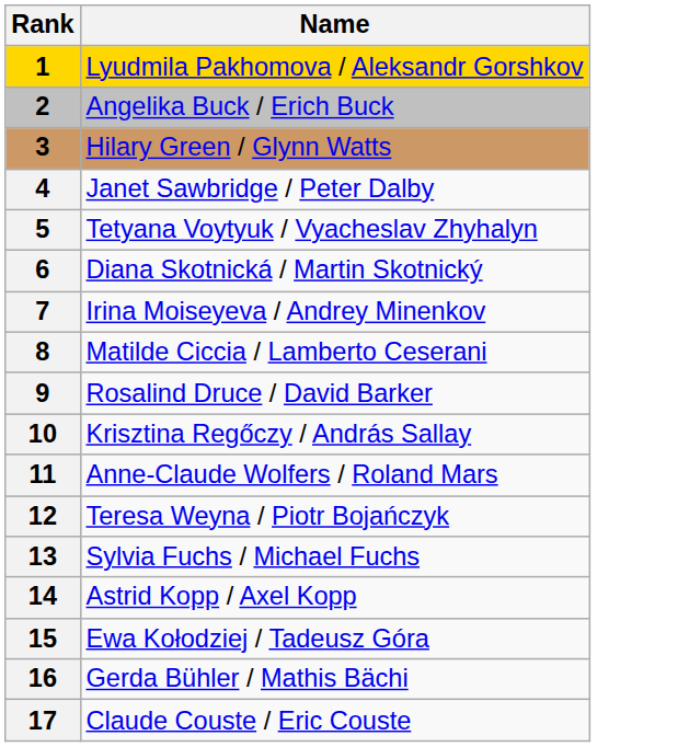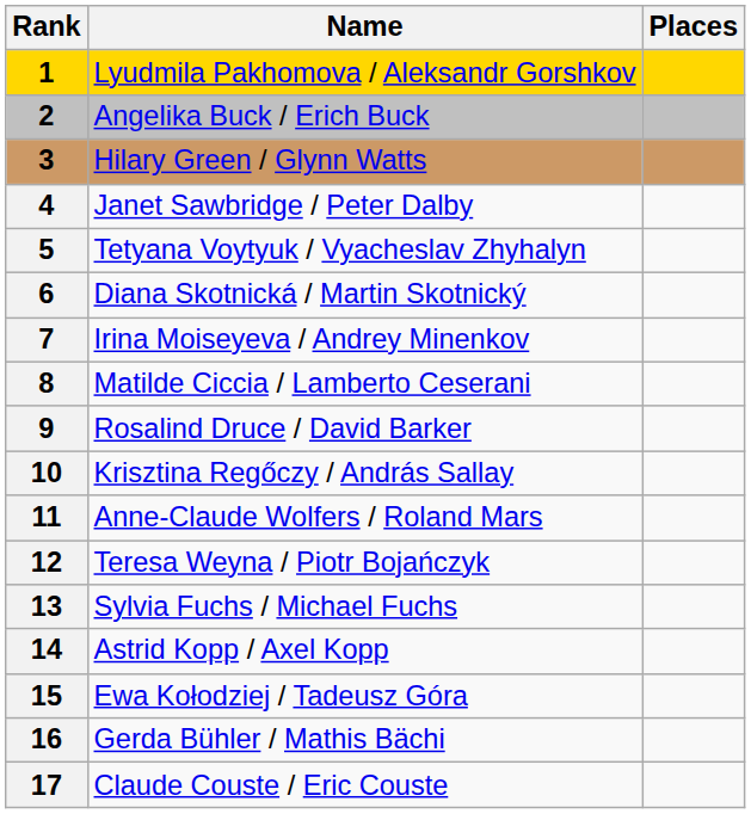+ column: Places
